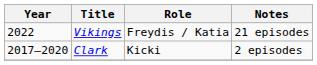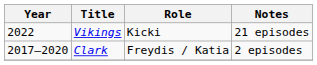Vikings | Role: Freydis / Katia -> Kicki
Clark | Role: Kicki -> Freydis / Katia
